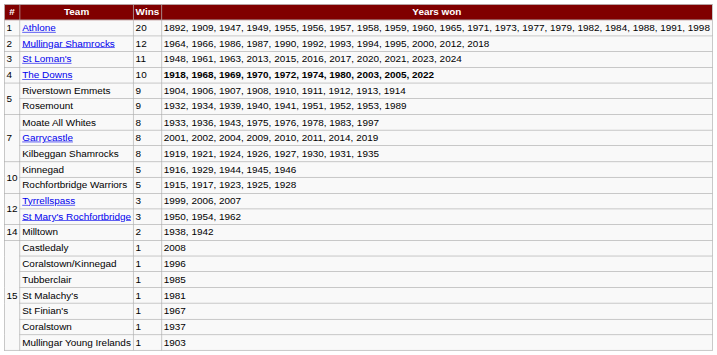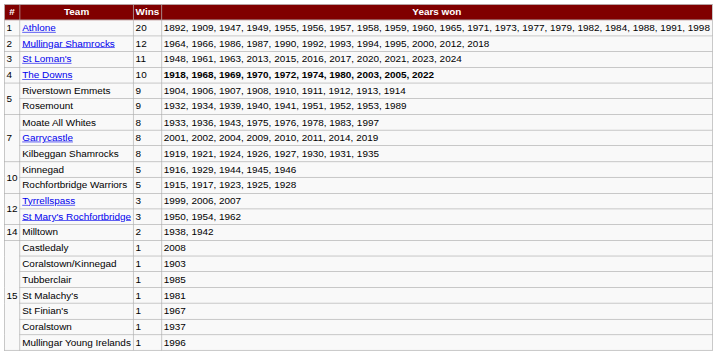Coralstown/Kinnegad | Years won: 1996 -> 1903
Mullingar Young Irelands | Years won: 1903 -> 1996
